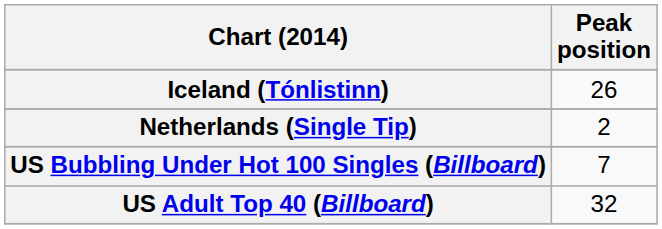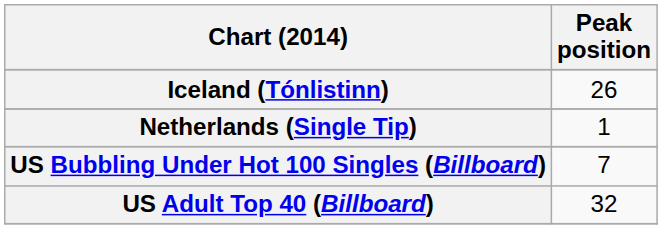Netherlands (Single Tip) | Peak position: 2 -> 1
